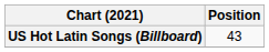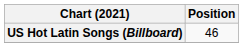US Hot Latin Songs (Billboard) | Position: 43 -> 46
